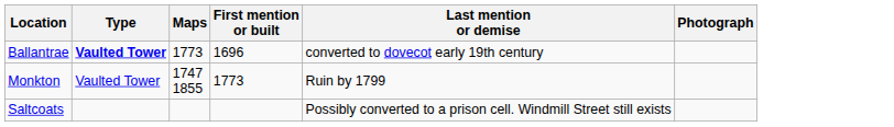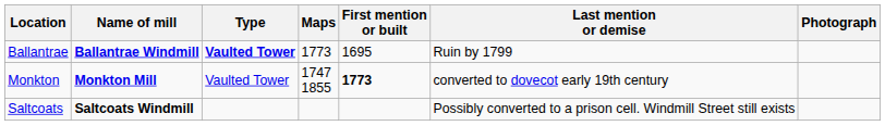+ column: Name of mill | Ballantrae Windmill | Monkton Mill | Saltcoats Windmill
Ballantrae | First mention or built: 1696 -> 1695
Ballantrae | Last mention or demise: converted to dovecot early 19th century -> Ruin by 1799
Monkton | First mention or built: normal -> bold
Monkton | Last mention or demise: Ruin by 1799 -> converted to dovecot early 19th century
